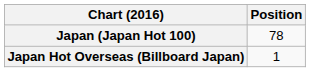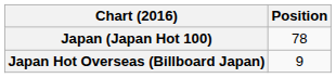Japan Hot Overseas (Billboard Japan) | Position: 1 -> 9
